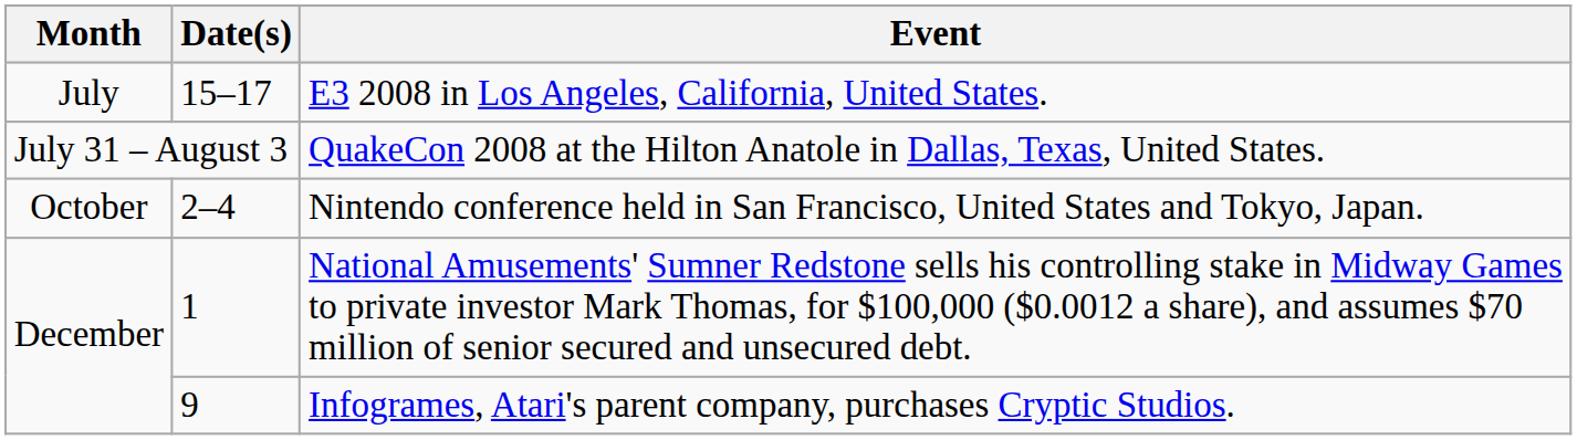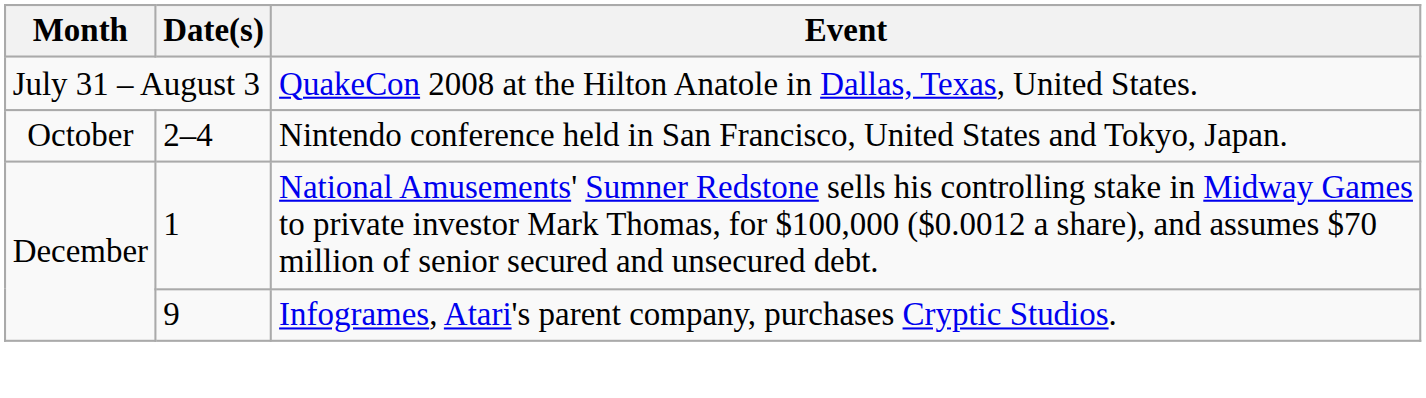- row: July | 15–17 | E3 2008 in Los Angeles, California, United States.
